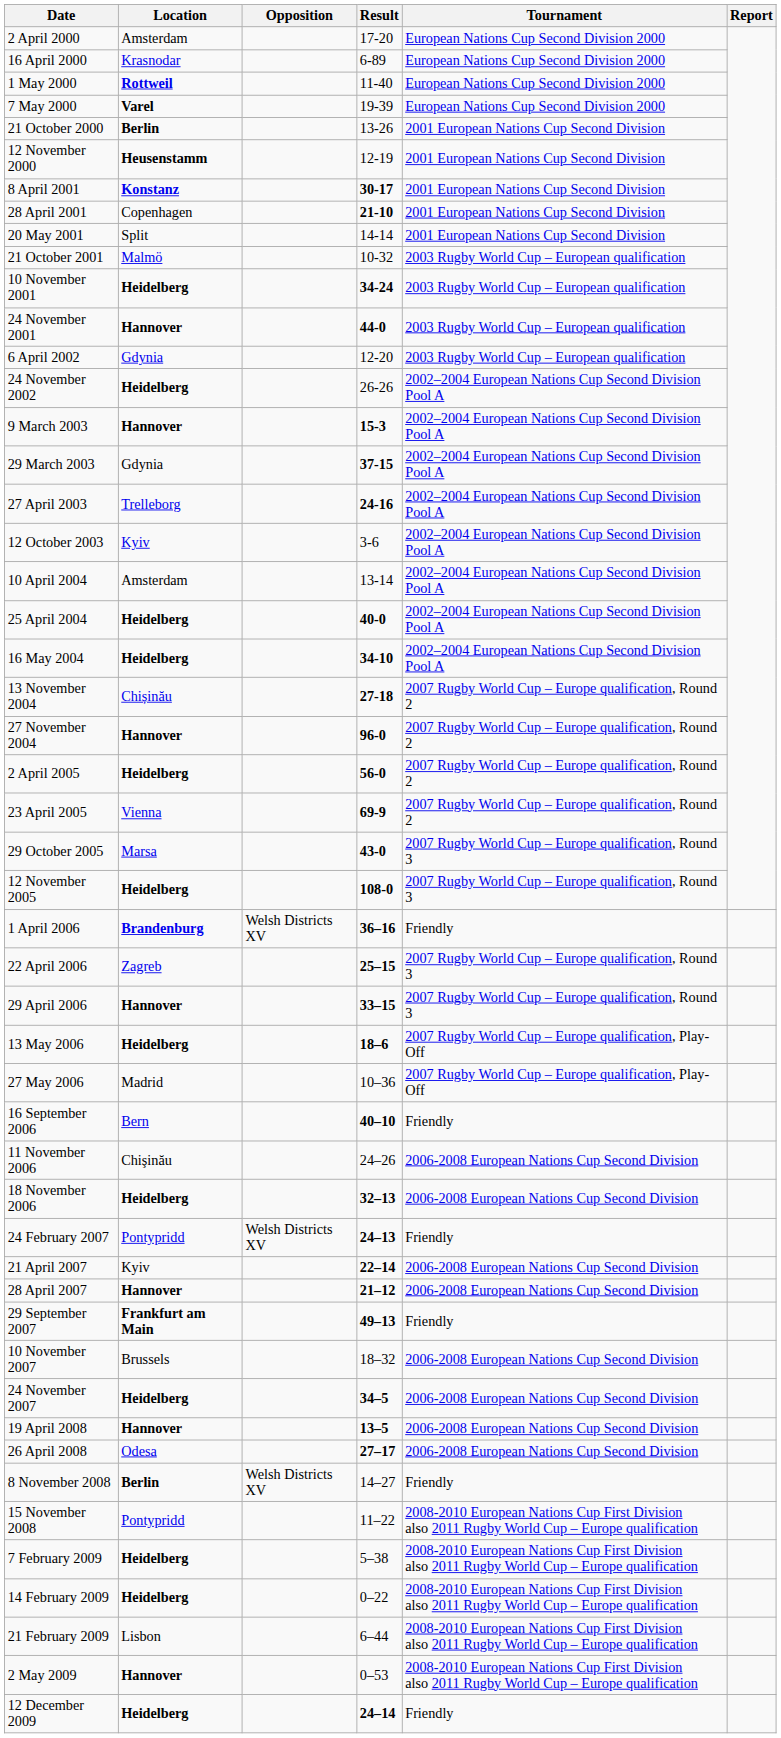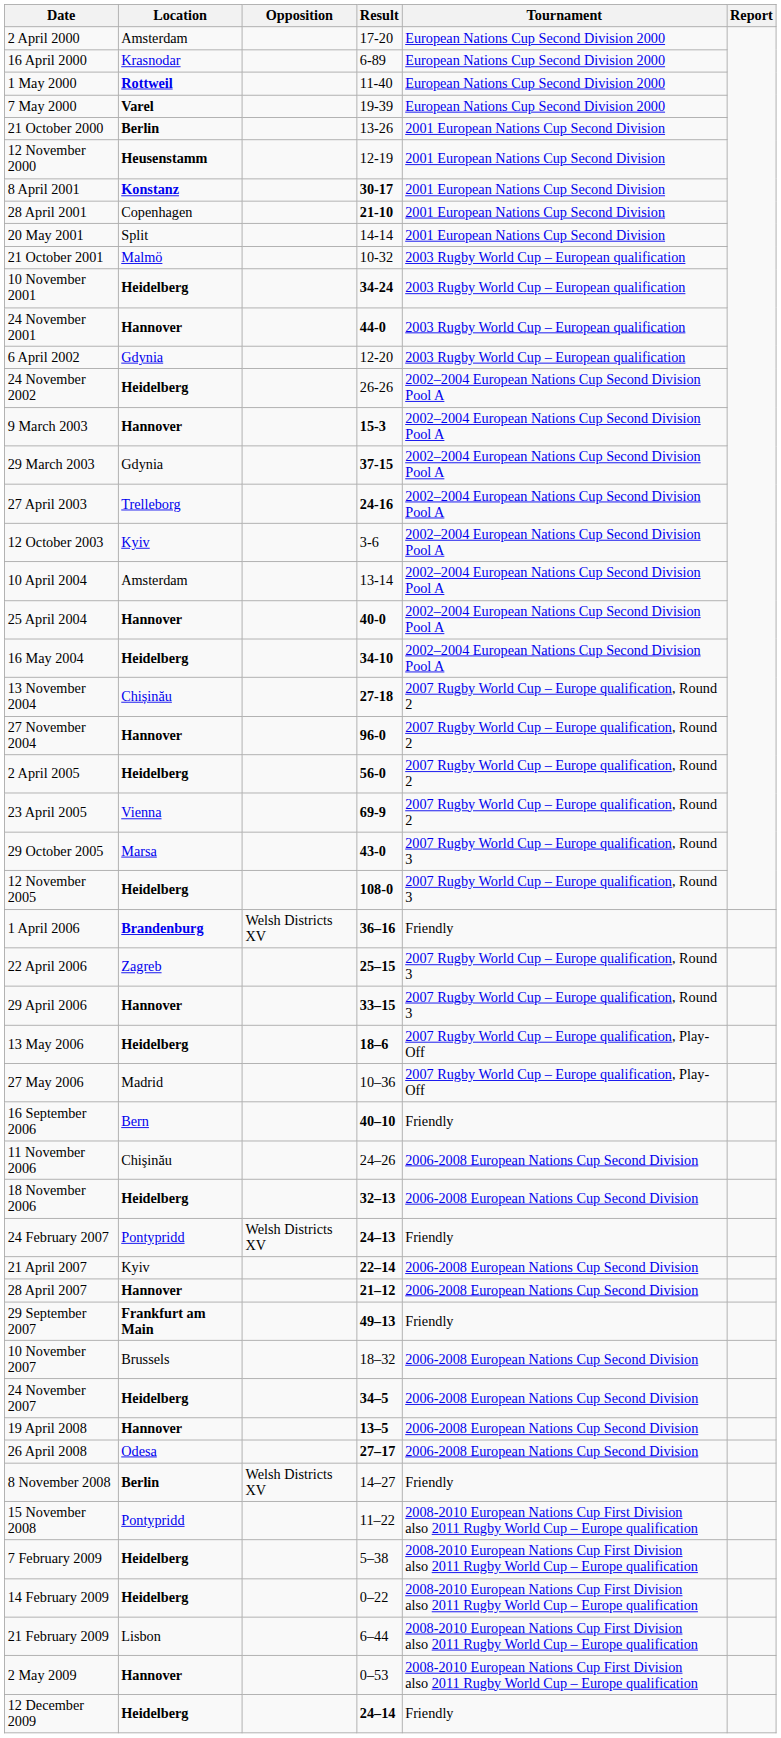25 April 2004 | Location: Heidelberg -> Hannover
